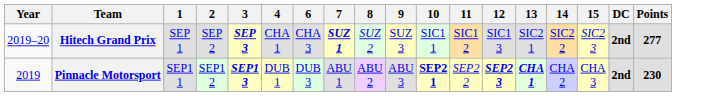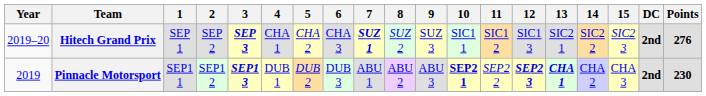+ column: 5 | CHA 2 | DUB 2
Hitech Grand Prix | Points: 277 -> 276
